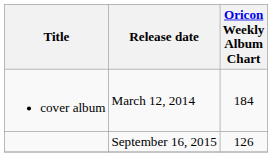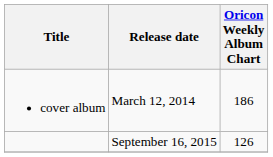cover album | Oricon Weekly Album Chart: 184 -> 186
